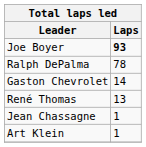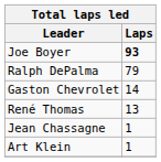Ralph DePalma | Laps: 78 -> 79
